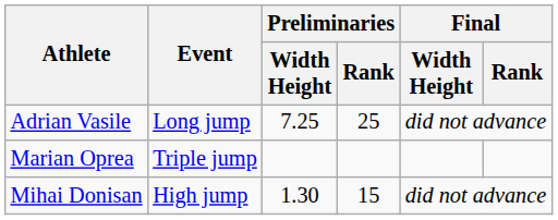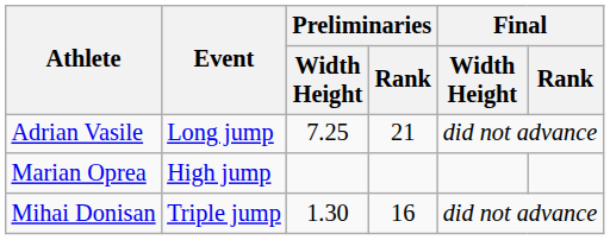Adrian Vasile | Preliminaries / Rank: 25 -> 21
Marian Oprea | Event: Triple jump -> High jump
Mihai Donisan | Event: High jump -> Triple jump
Mihai Donisan | Preliminaries / Rank: 15 -> 16
